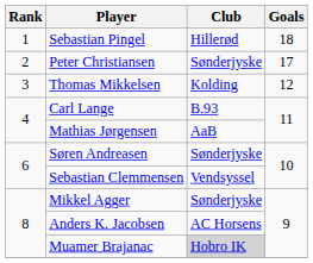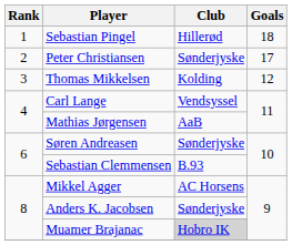Carl Lange | Club: B.93 -> Vendsyssel
Sebastian Clemmensen | Club: Vendsyssel -> B.93
Mikkel Agger | Club: Sønderjyske -> AC Horsens
Anders K. Jacobsen | Club: AC Horsens -> Sønderjyske
